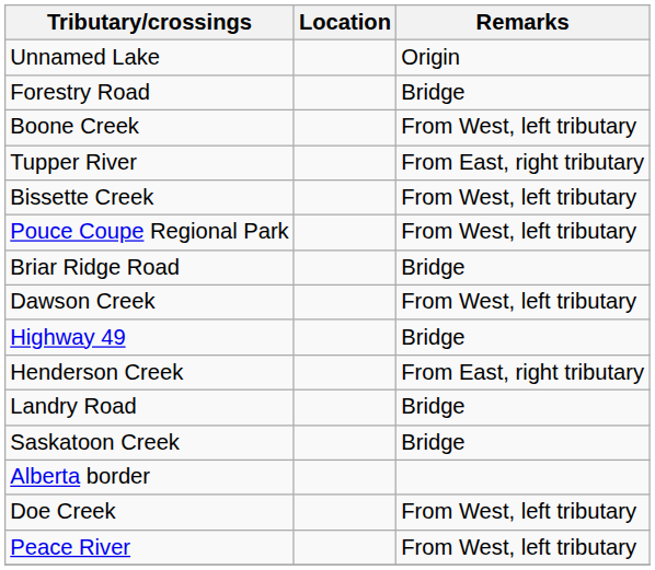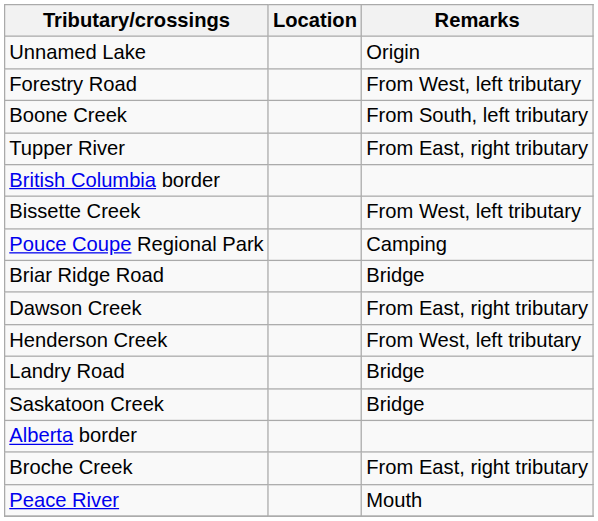Forestry Road | Remarks: Bridge -> From West, left tributary
Boone Creek | Remarks: From West, left tributary -> From South, left tributary
+ row: British Columbia border
Pouce Coupe Regional Park | Remarks: From West, left tributary -> Camping
Dawson Creek | Remarks: From West, left tributary -> From East, right tributary
- row: Highway 49 | Bridge
Henderson Creek | Remarks: From East, right tributary -> From West, left tributary
- row: Doe Creek | From West, left tributary
+ row: Broche Creek | From East, right tributary
Peace River | Remarks: From West, left tributary -> Mouth
